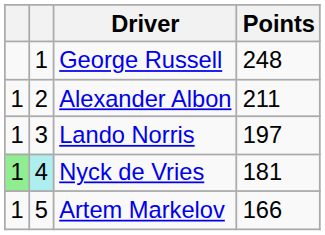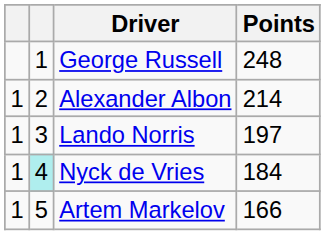Alexander Albon | Points: 211 -> 214
Nyck de Vries | column 1: lightgreen background -> no background
Nyck de Vries | Points: 181 -> 184
